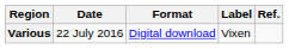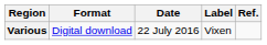columns swapped: Date <-> Format
